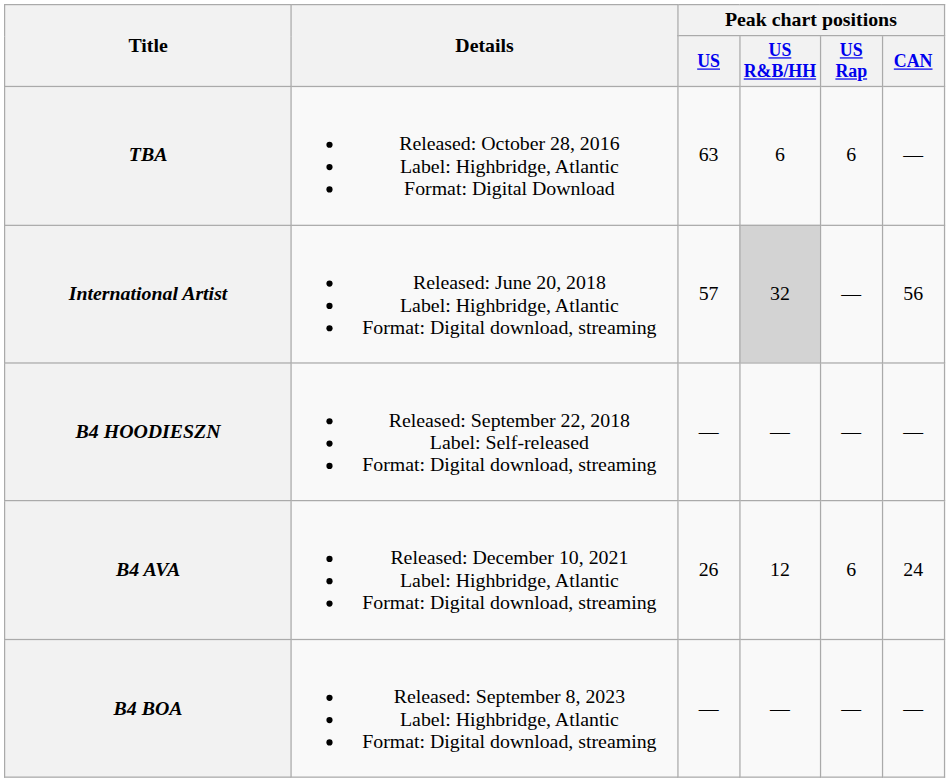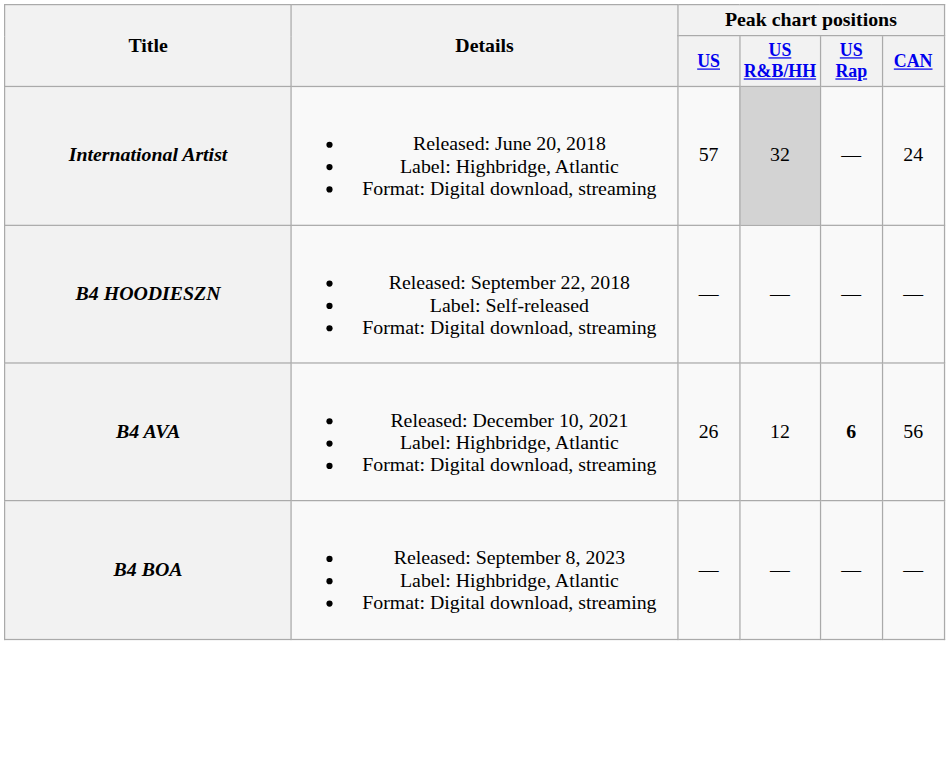- row: TBA | Released: October 28, 2016 Label: Highbridge, Atlantic Format: Digital Download | 63 | 6 | 6 | —
International Artist | Peak chart positions / CAN: 56 -> 24
B4 AVA | Peak chart positions / US Rap: normal -> bold
B4 AVA | Peak chart positions / CAN: 24 -> 56
